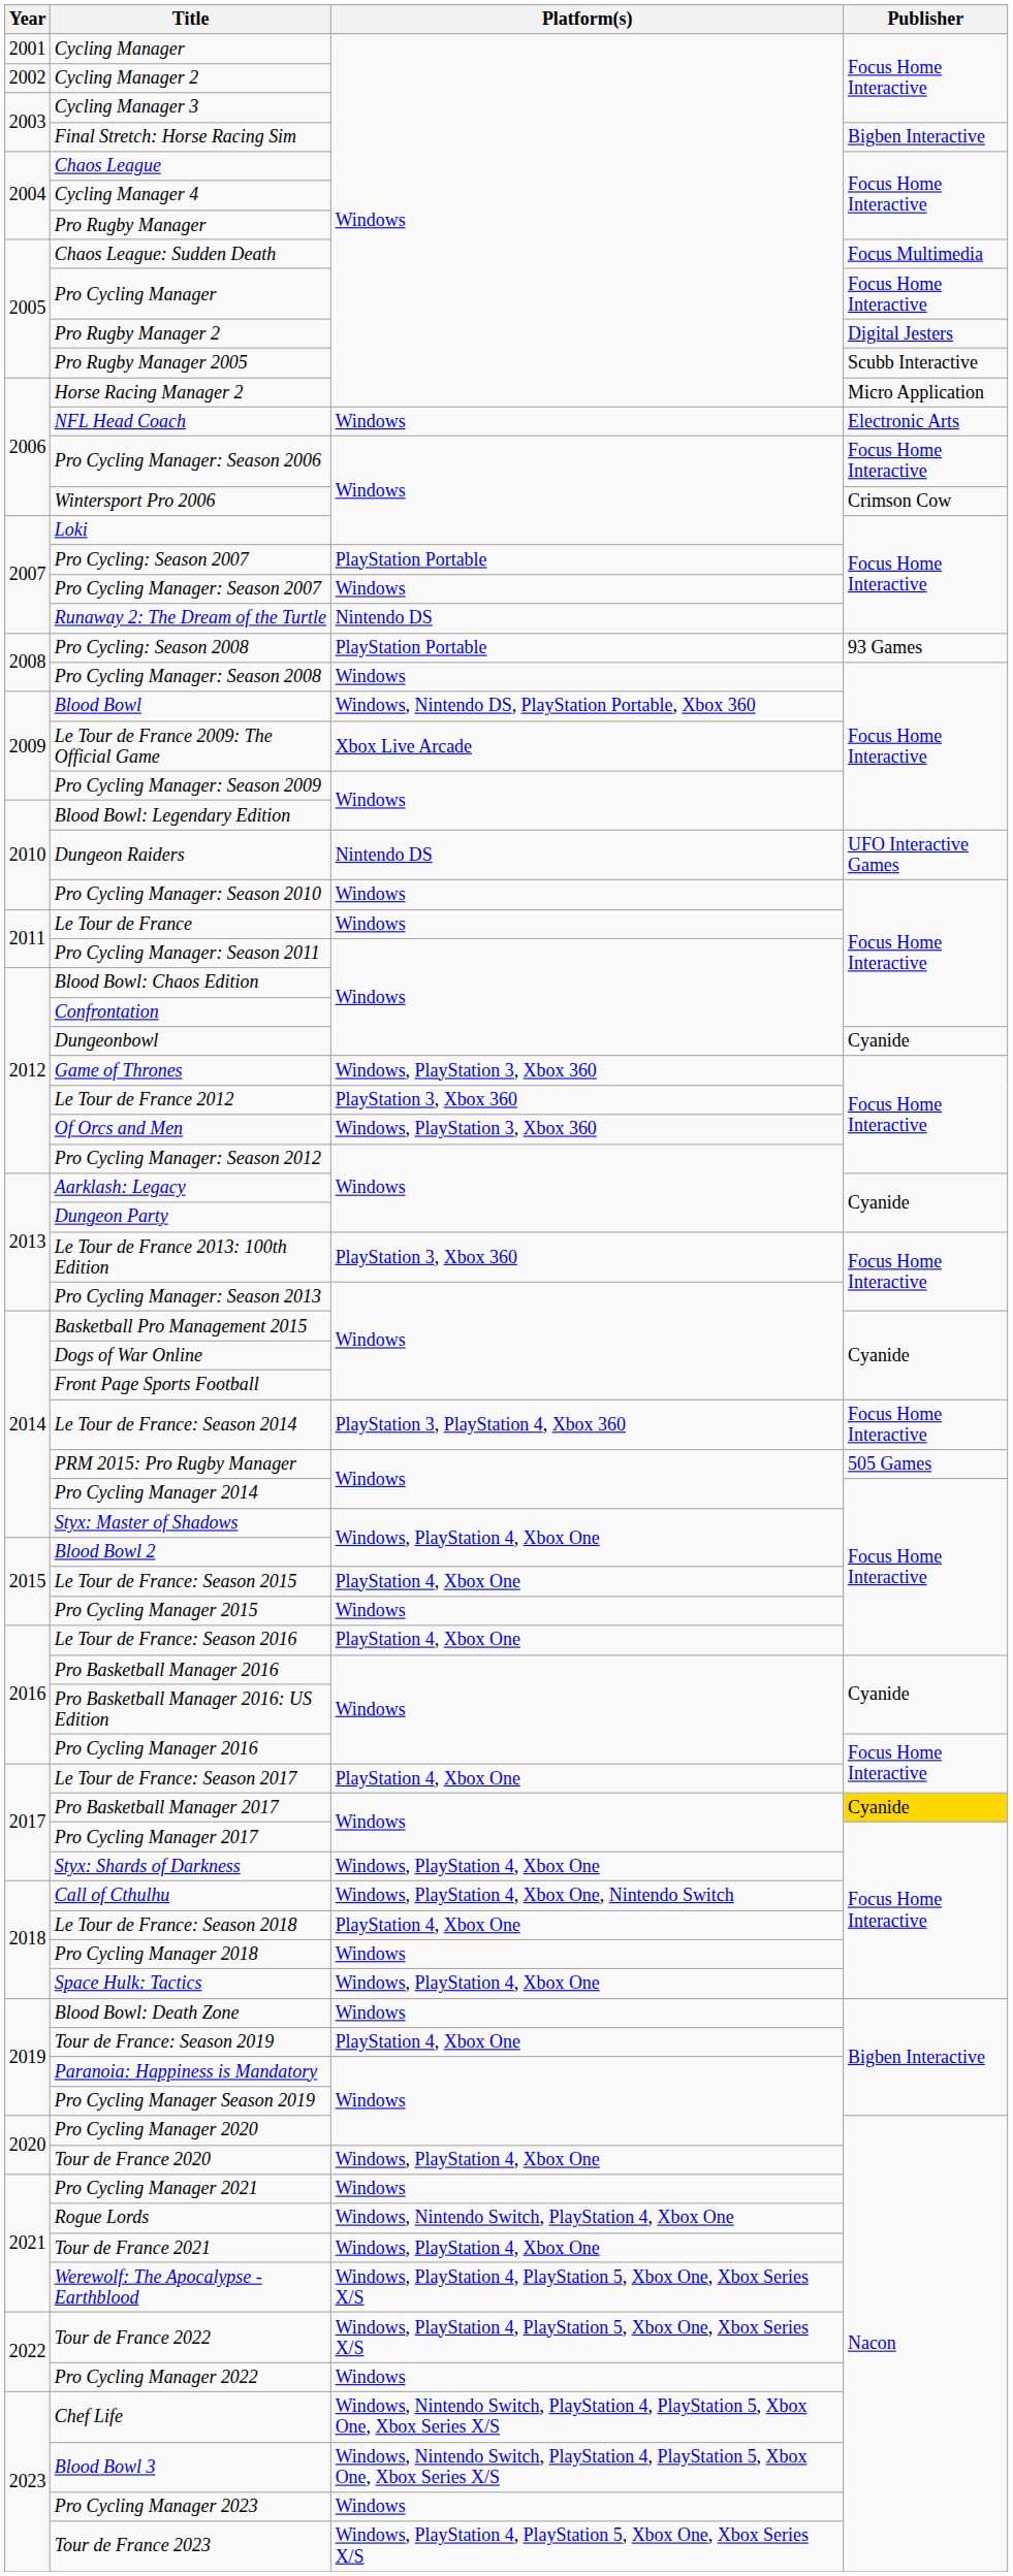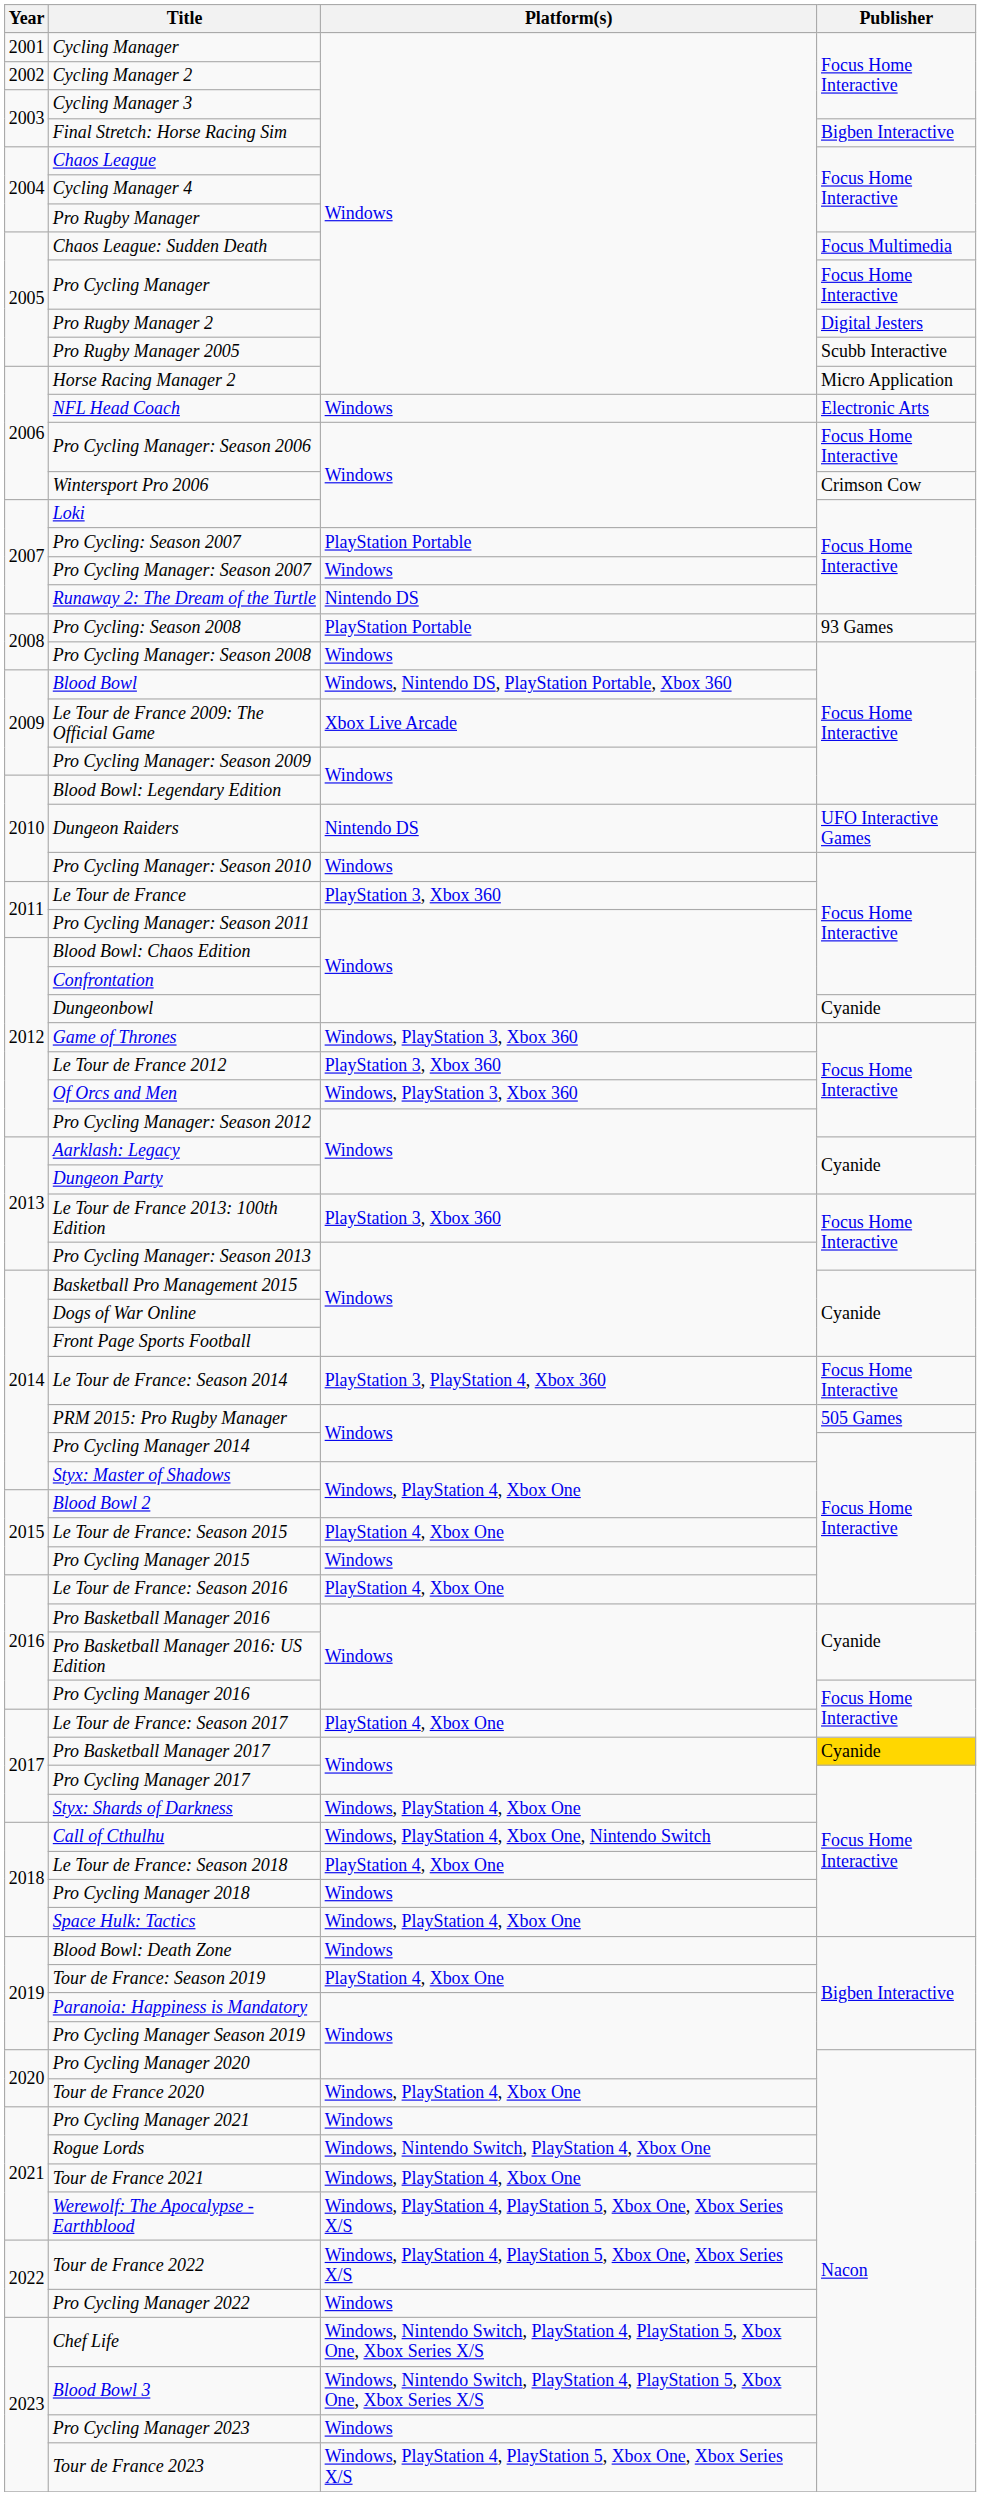Le Tour de France | Platform(s): Windows -> PlayStation 3, Xbox 360
